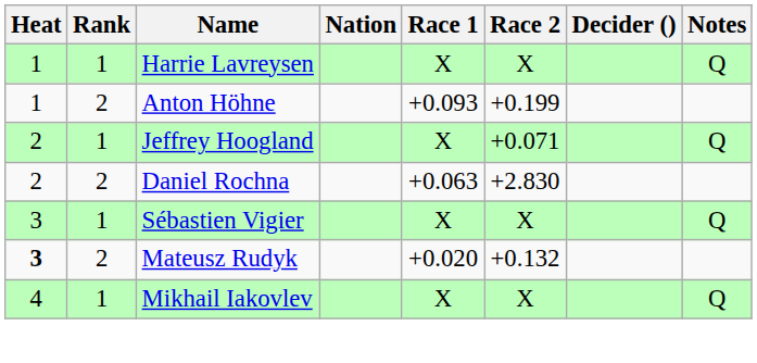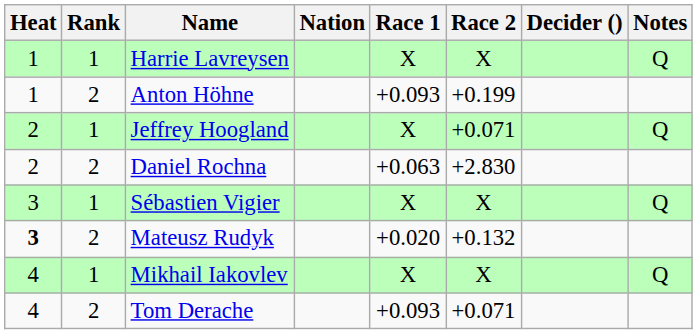+ row: 4 | 2 | Tom Derache | +0.093 | +0.071
